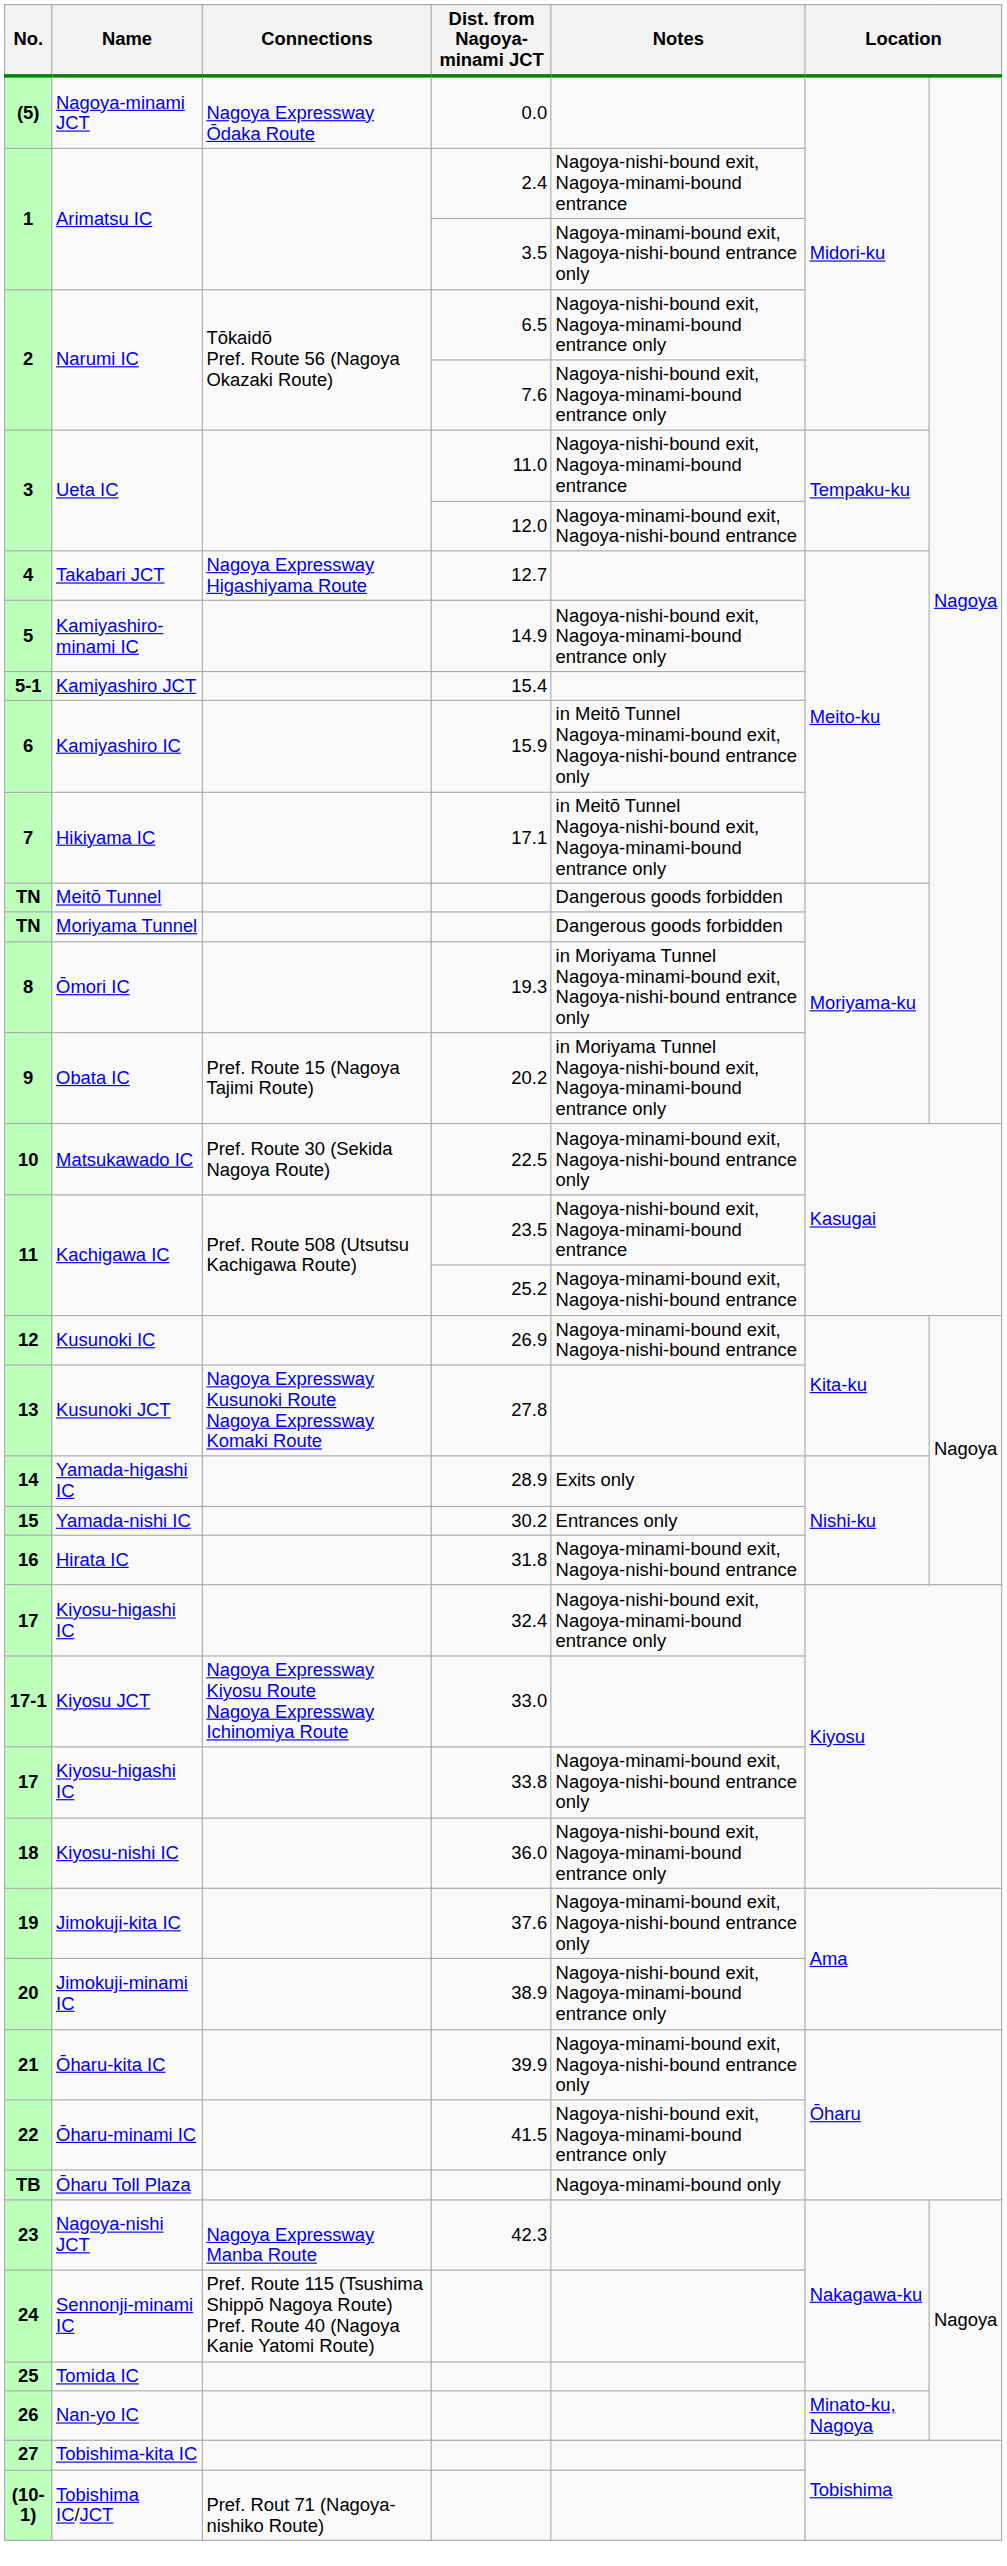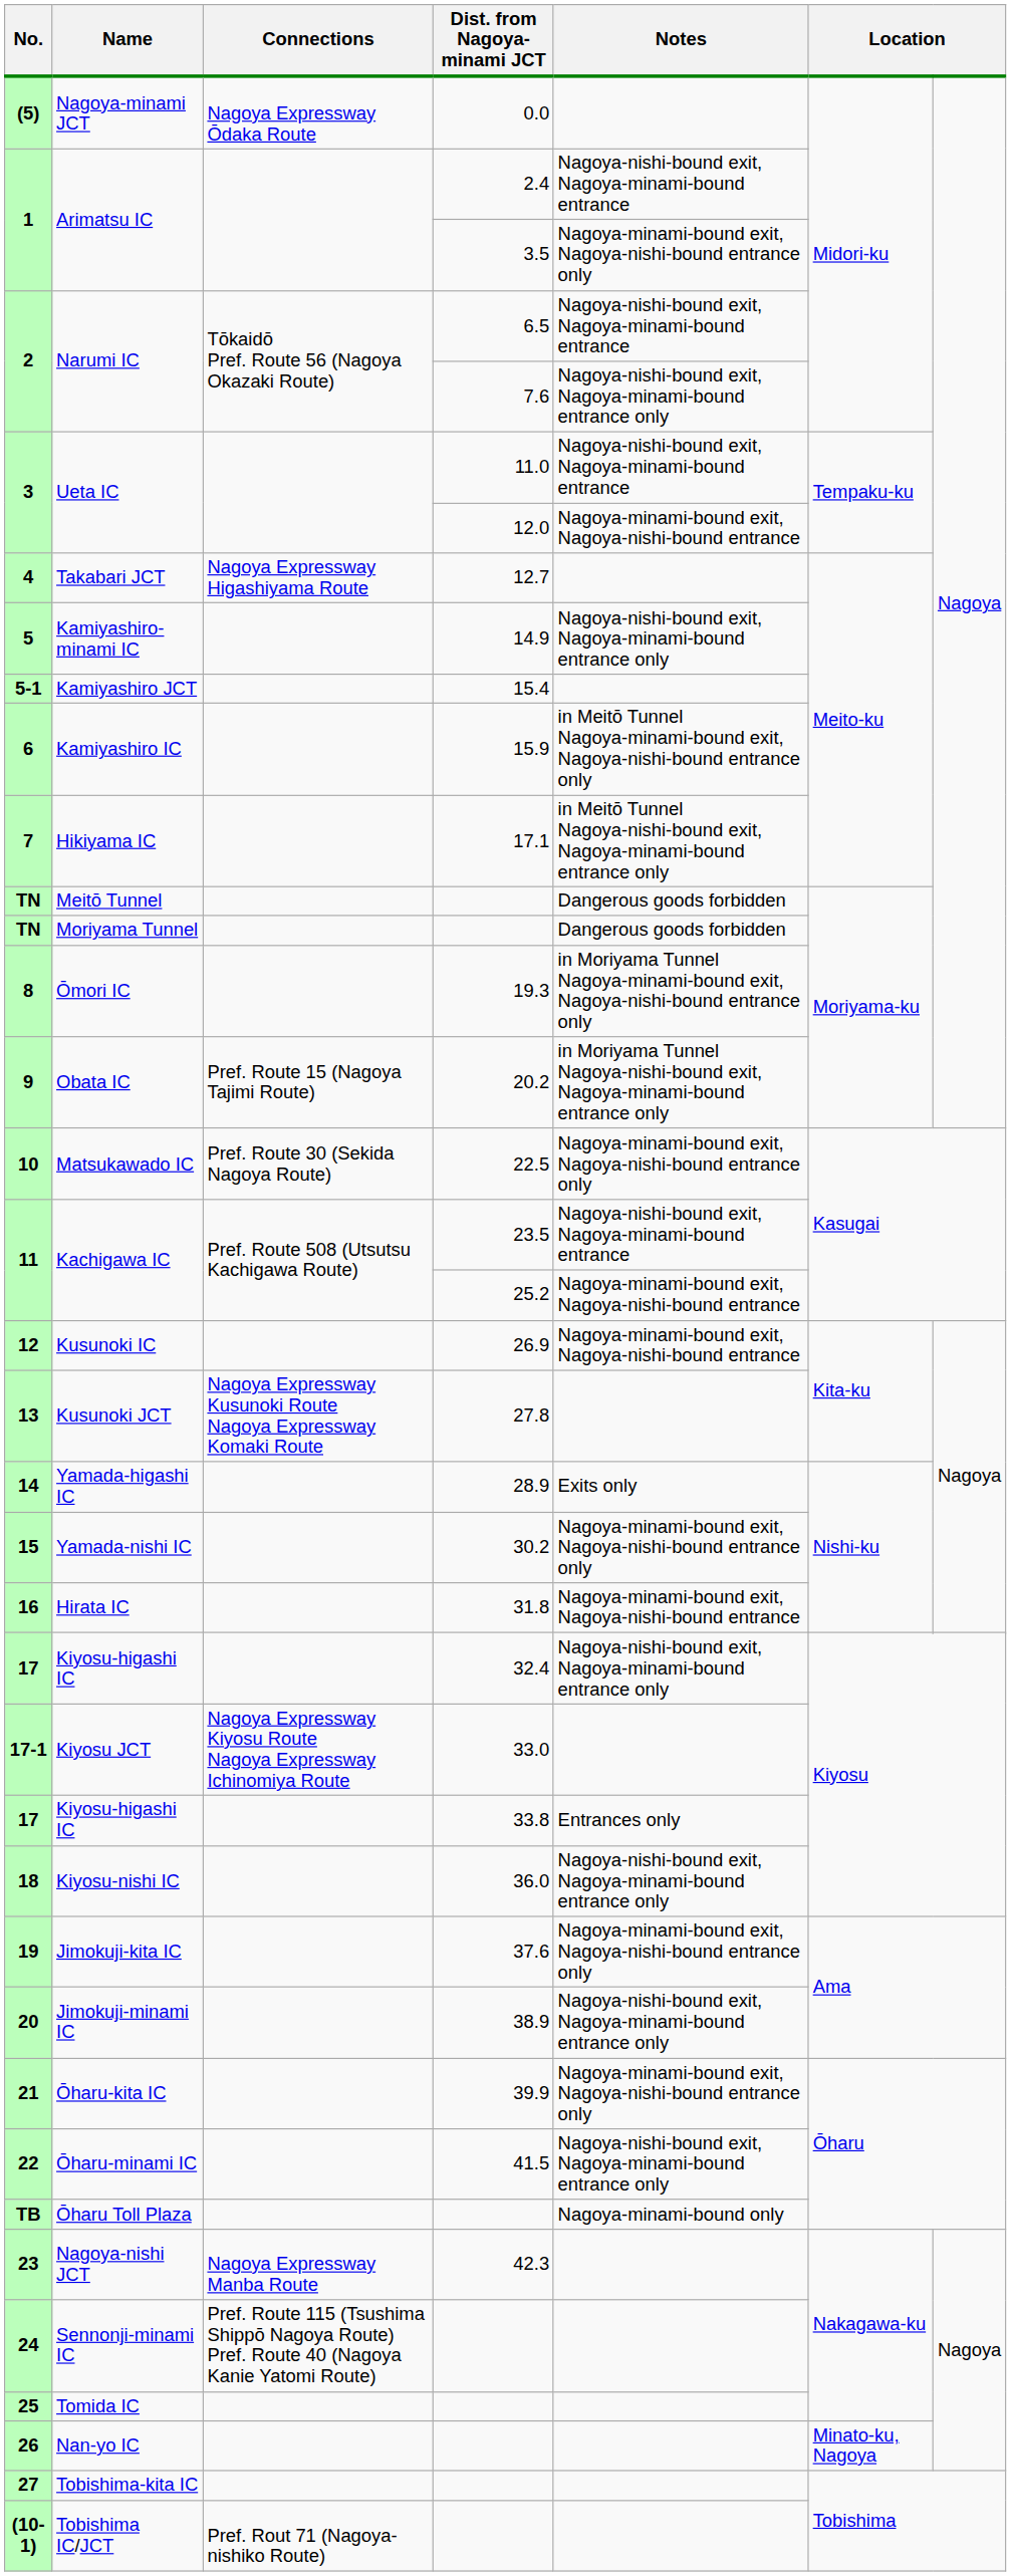Narumi IC / 6.5 | Notes: Nagoya-nishi-bound exit, Nagoya-minami-bound entrance only -> Nagoya-nishi-bound exit, Nagoya-minami-bound entrance
Yamada-nishi IC | Notes: Entrances only -> Nagoya-minami-bound exit, Nagoya-nishi-bound entrance only
Kiyosu-higashi IC / 33.8 | Notes: Nagoya-minami-bound exit, Nagoya-nishi-bound entrance only -> Entrances only
